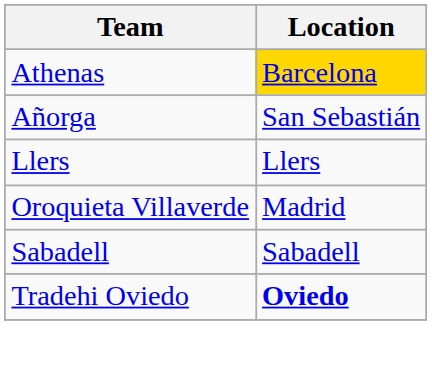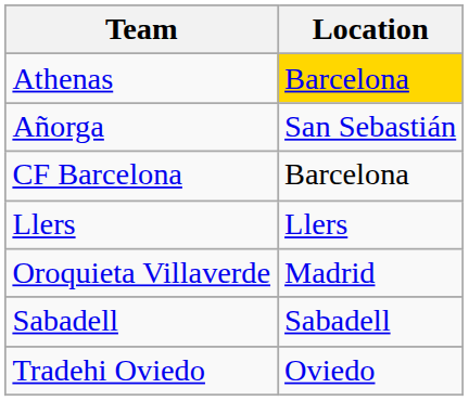+ row: CF Barcelona | Barcelona
Tradehi Oviedo | Location: bold -> normal
